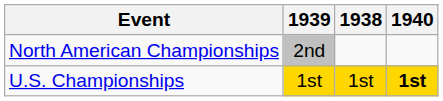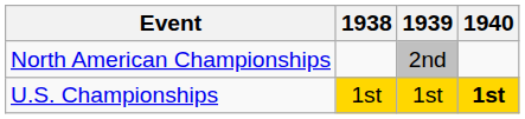columns swapped: 1938 <-> 1939
